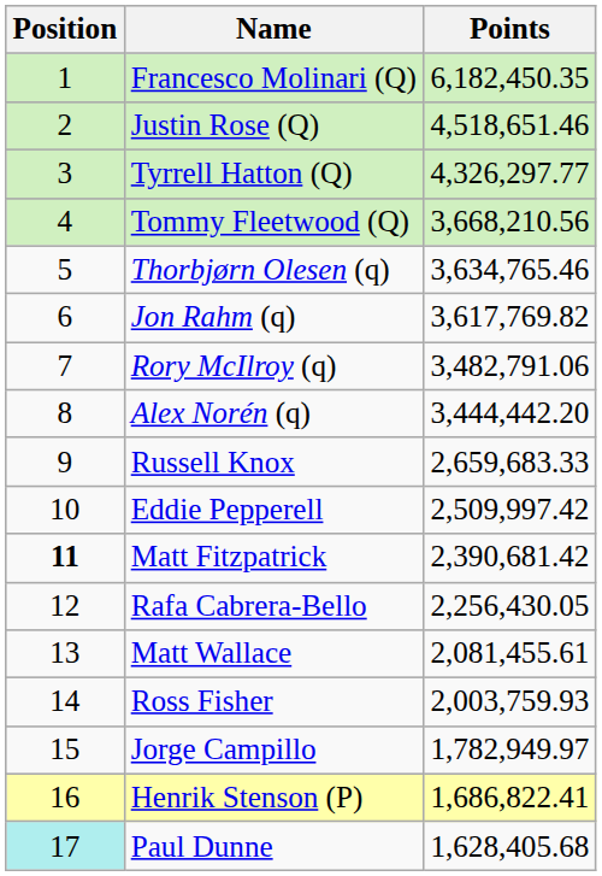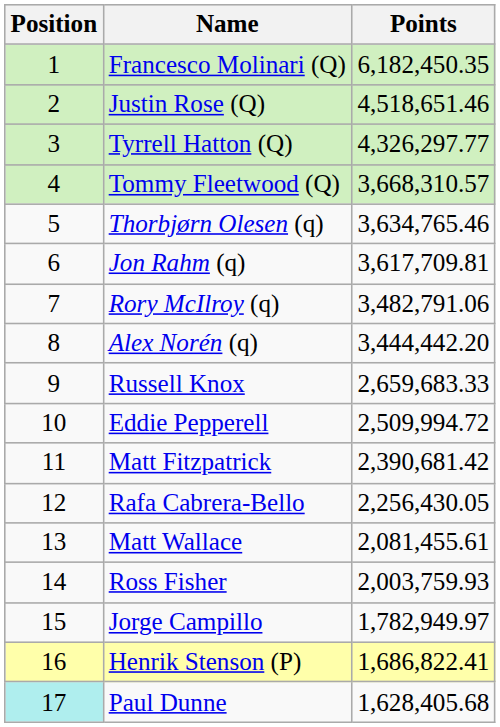Tommy Fleetwood (Q) | Points: 3,668,210.56 -> 3,668,310.57
Jon Rahm (q) | Points: 3,617,769.82 -> 3,617,709.81
Eddie Pepperell | Points: 2,509,997.42 -> 2,509,994.72
Matt Fitzpatrick | Position: bold -> normal
